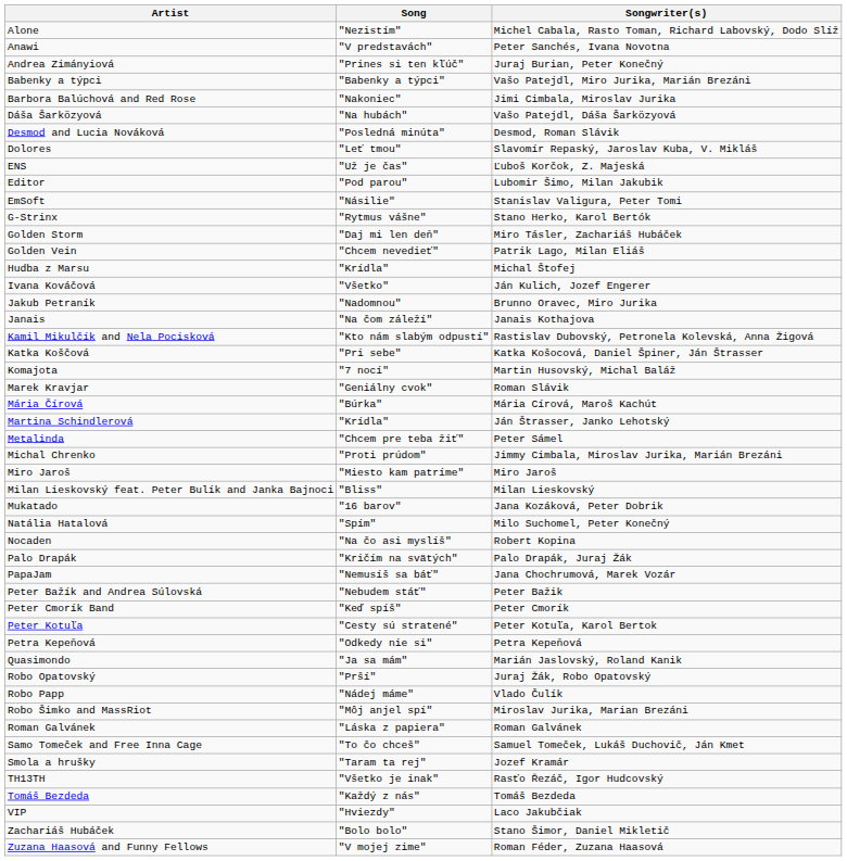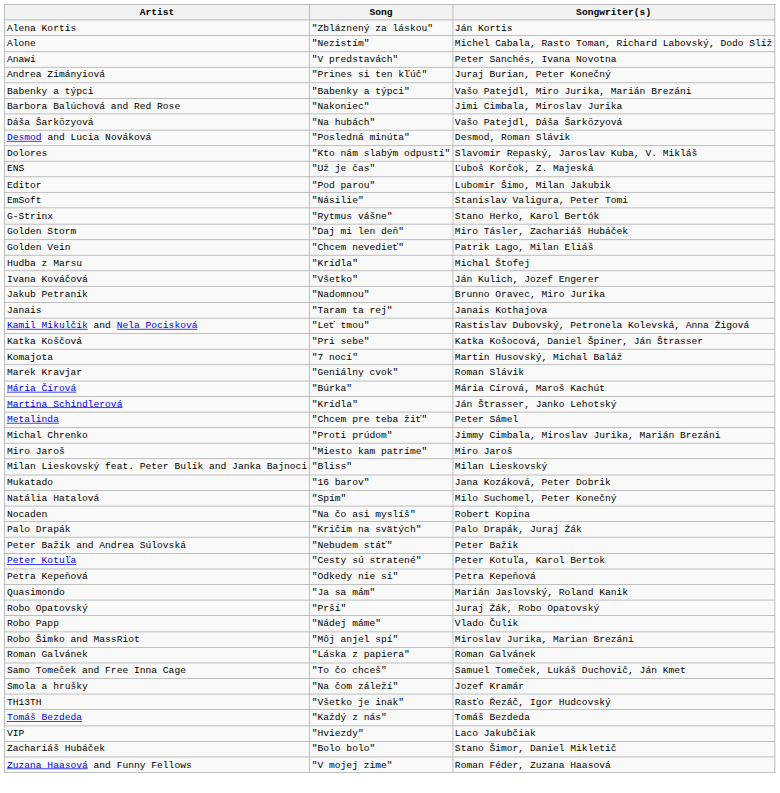+ row: Alena Kortis | "Zbláznený za láskou" | Ján Kortis
Dolores | Song: "Leť tmou" -> "Kto nám slabým odpustí"
Janais | Song: "Na čom záleží" -> "Taram ta rej"
Kamil Mikulčík and Nela Pocisková | Song: "Kto nám slabým odpustí" -> "Leť tmou"
- row: PapaJam | "Nemusíš sa báť" | Jana Chochrumová, Marek Vozár
- row: Peter Cmorík Band | "Keď spíš" | Peter Cmorík
Smola a hrušky | Song: "Taram ta rej" -> "Na čom záleží"
